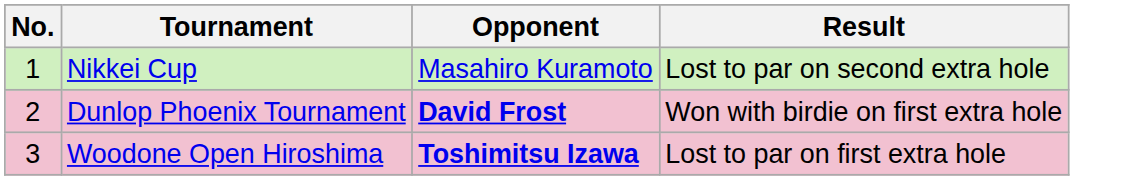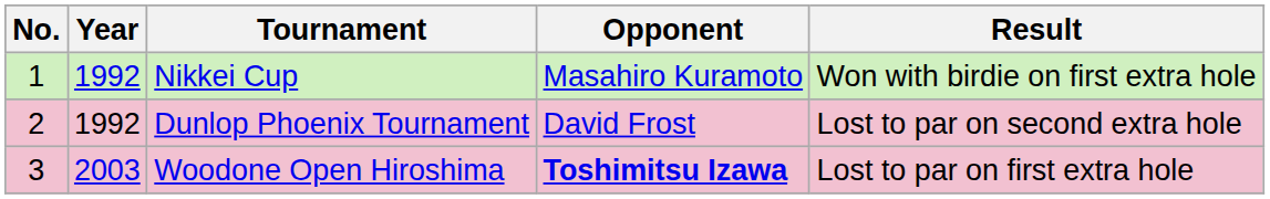+ column: Year | 1992 | 1992 | 2003
Nikkei Cup | Result: Lost to par on second extra hole -> Won with birdie on first extra hole
Dunlop Phoenix Tournament | Opponent: bold -> normal
Dunlop Phoenix Tournament | Result: Won with birdie on first extra hole -> Lost to par on second extra hole
